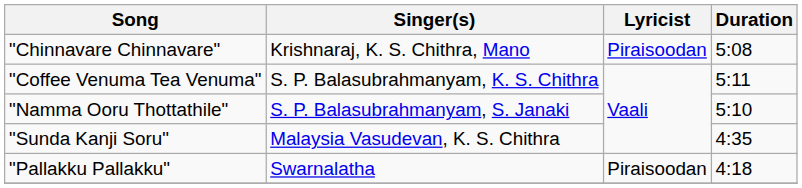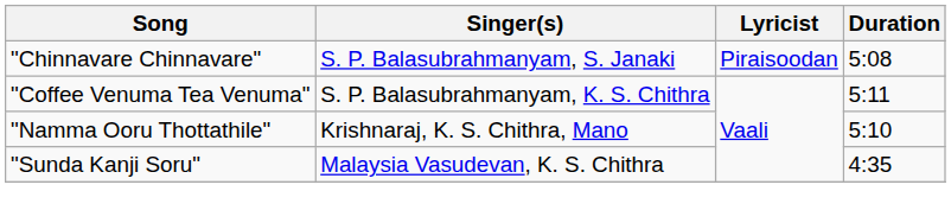"Chinnavare Chinnavare" | Singer(s): Krishnaraj, K. S. Chithra, Mano -> S. P. Balasubrahmanyam, S. Janaki
"Namma Ooru Thottathile" | Singer(s): S. P. Balasubrahmanyam, S. Janaki -> Krishnaraj, K. S. Chithra, Mano
- row: "Pallakku Pallakku" | Swarnalatha | Piraisoodan | 4:18
